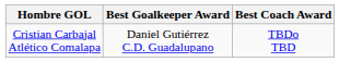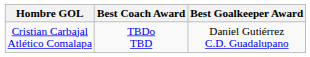columns swapped: Best Coach Award <-> Best Goalkeeper Award
